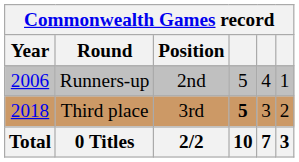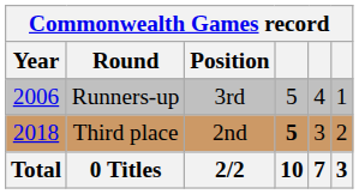Runners-up | Position: 2nd -> 3rd
Third place | Position: 3rd -> 2nd
